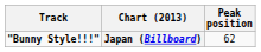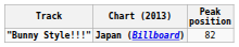Japan (Billboard) | Peak position: 62 -> 82
